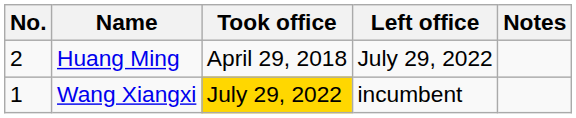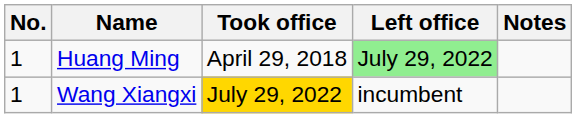Huang Ming | No.: 2 -> 1
Huang Ming | Left office: no background -> lightgreen background
